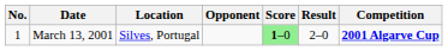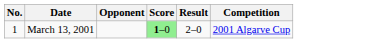- column: Location | Silves, Portugal
March 13, 2001 | Competition: bold -> normal
